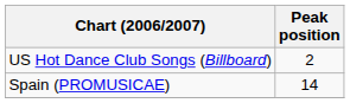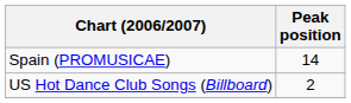rows swapped: Spain (PROMUSICAE) <-> US Hot Dance Club Songs (Billboard)
